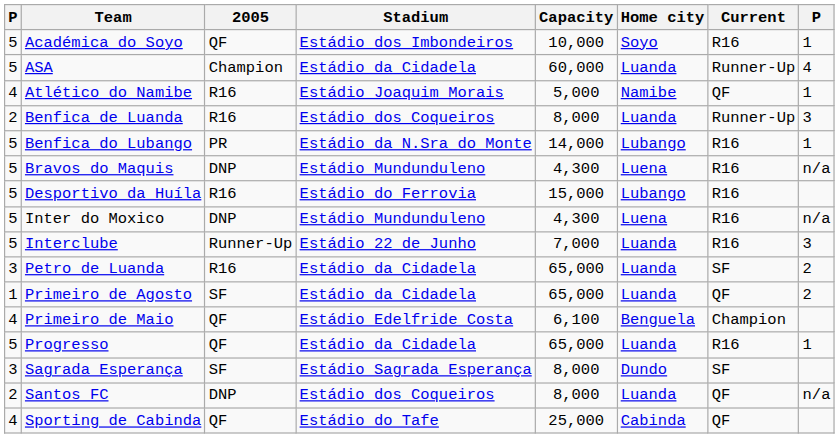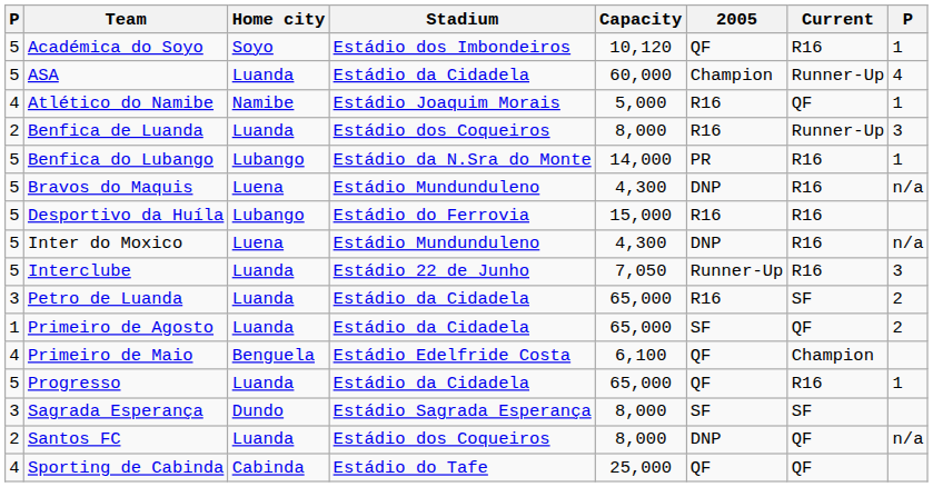columns swapped: Home city <-> 2005
Académica do Soyo | Capacity: 10,000 -> 10,120
Interclube | Capacity: 7,000 -> 7,050
